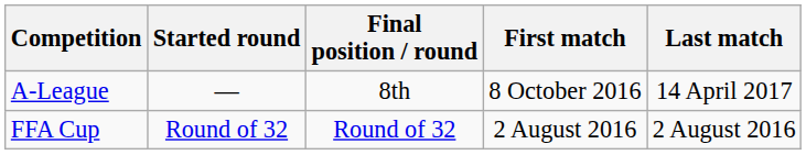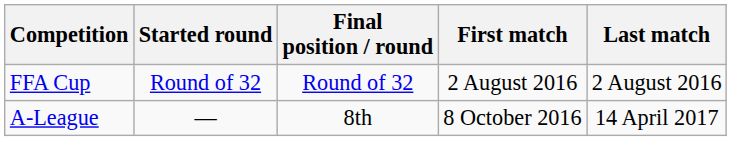rows swapped: A-League <-> FFA Cup
